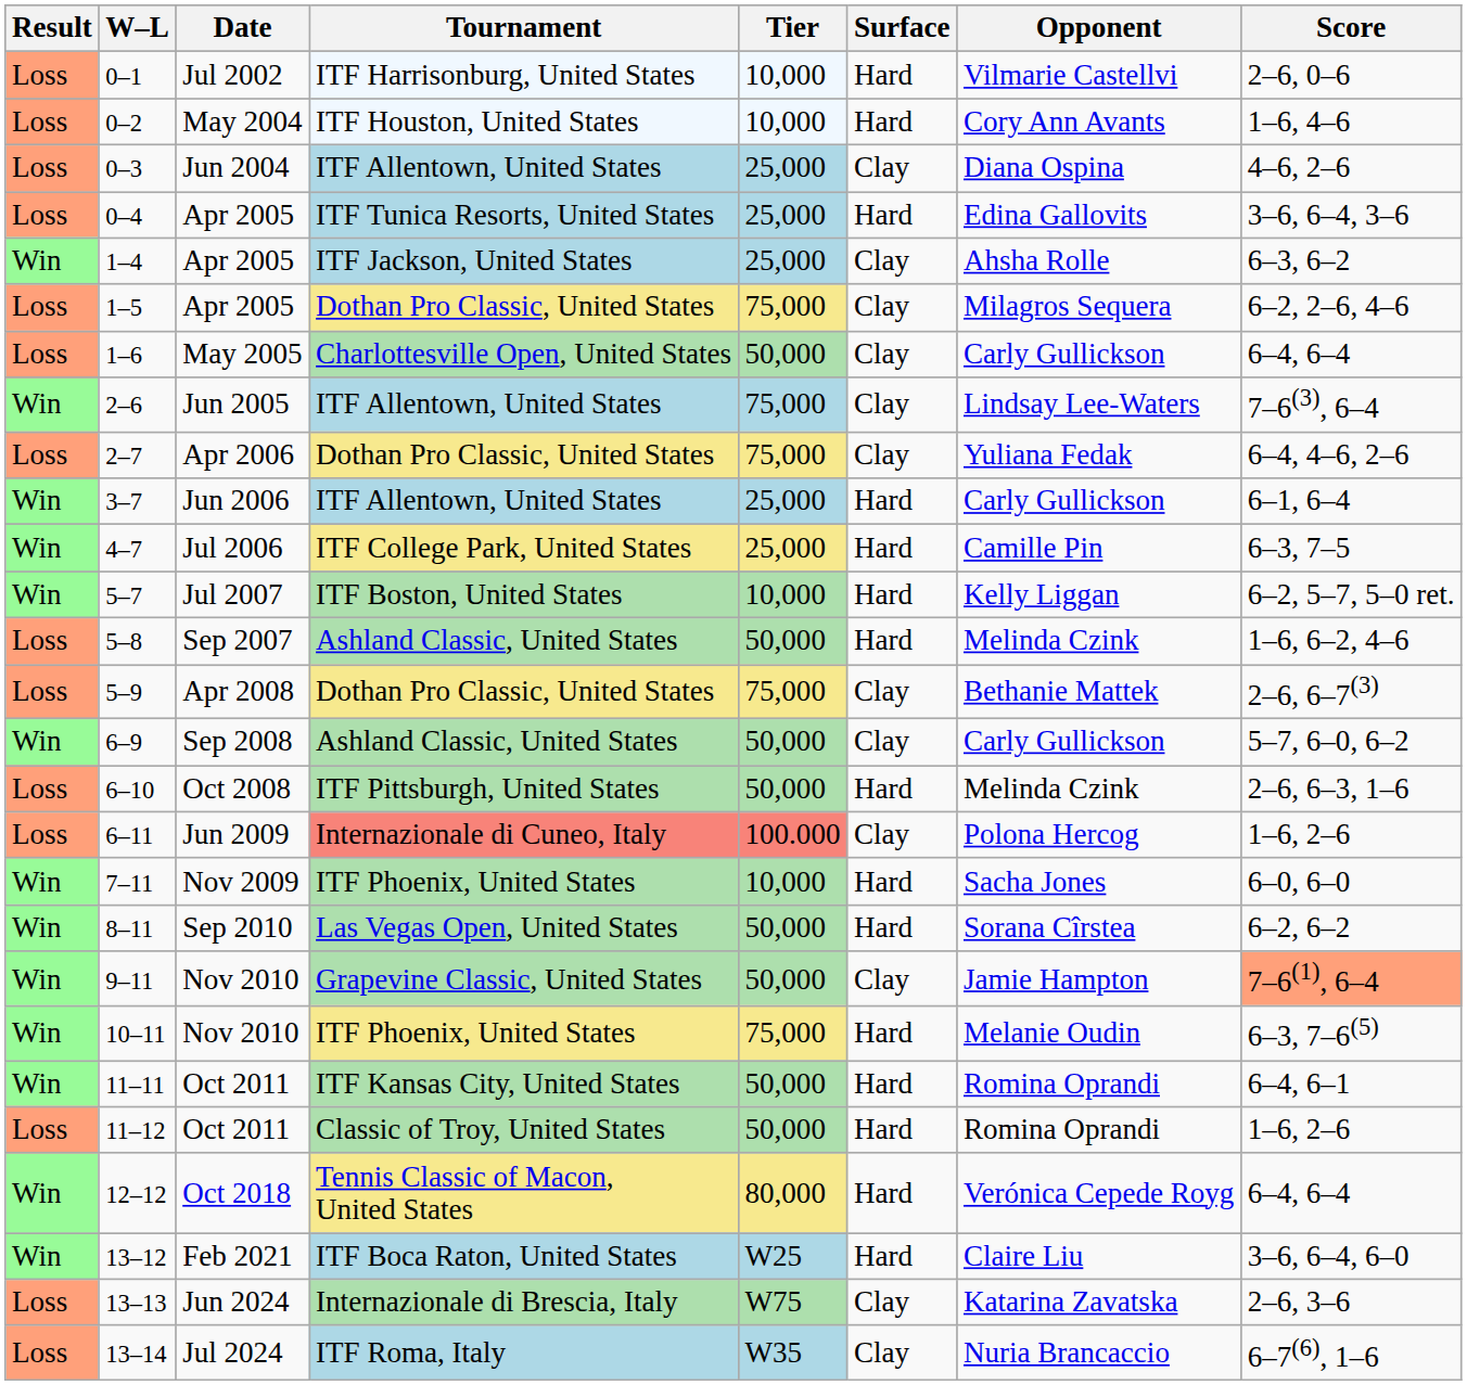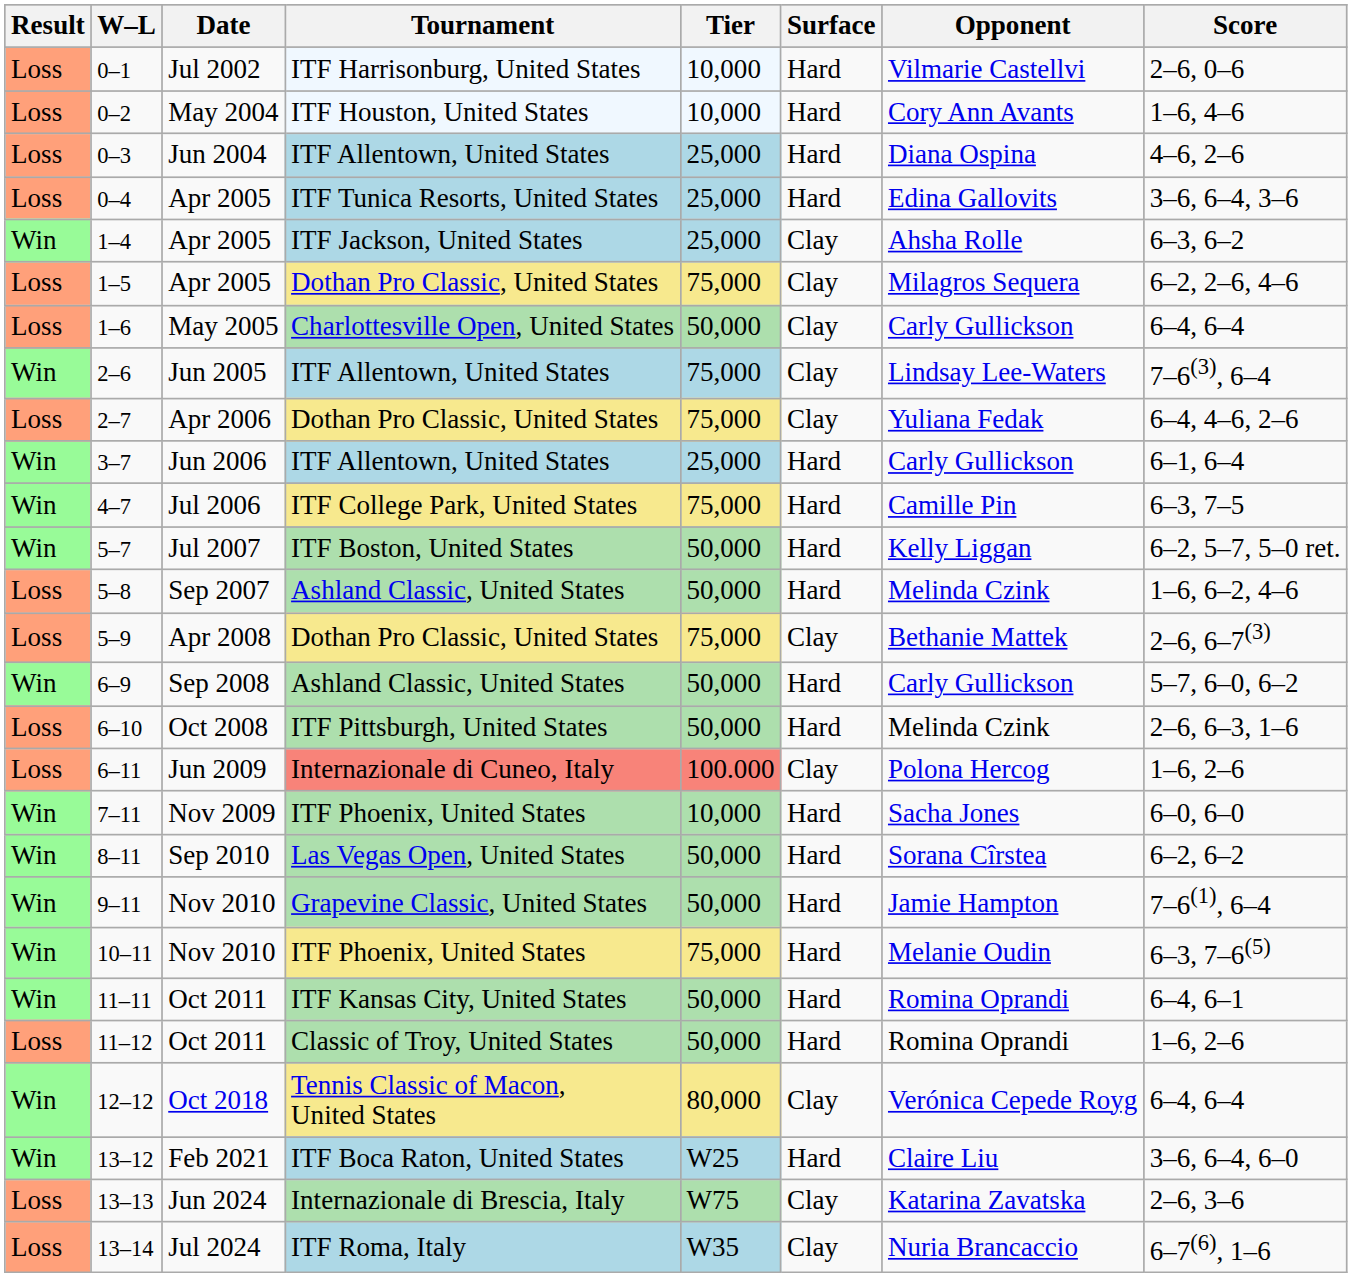0–3 | Surface: Clay -> Hard
4–7 | Tier: 25,000 -> 75,000
5–7 | Tier: 10,000 -> 50,000
6–9 | Surface: Clay -> Hard
9–11 | Surface: Clay -> Hard
9–11 | Score: lightsalmon background -> no background
12–12 | Surface: Hard -> Clay
